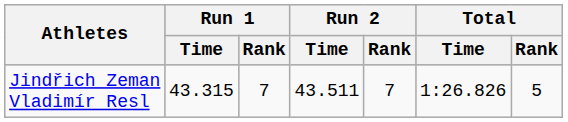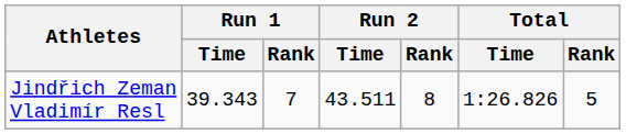Jindřich Zeman Vladimír Resl | Run 1 / Time: 43.315 -> 39.343
Jindřich Zeman Vladimír Resl | Run 2 / Rank: 7 -> 8
